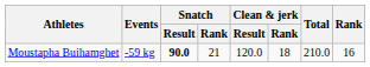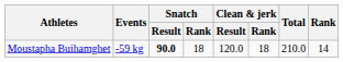Moustapha Buihamghet | Snatch / Rank: 21 -> 18
Moustapha Buihamghet | Rank: 16 -> 14
